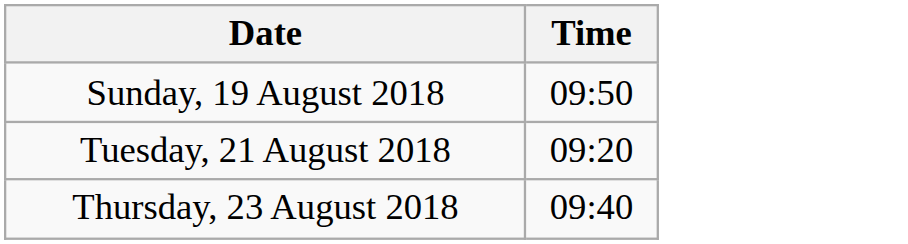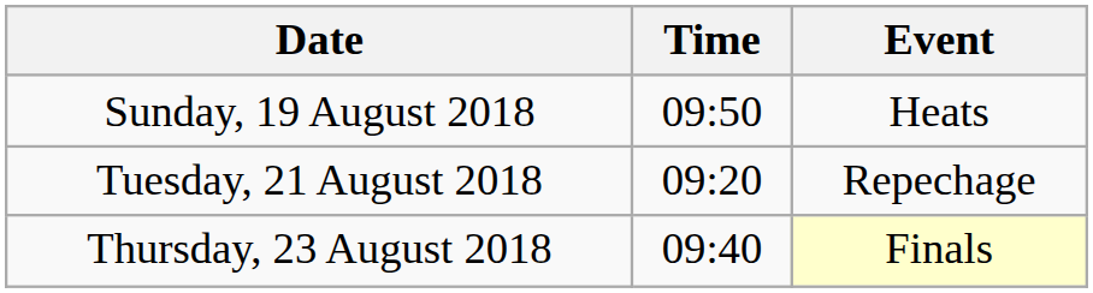+ column: Event | Heats | Repechage | Finals
